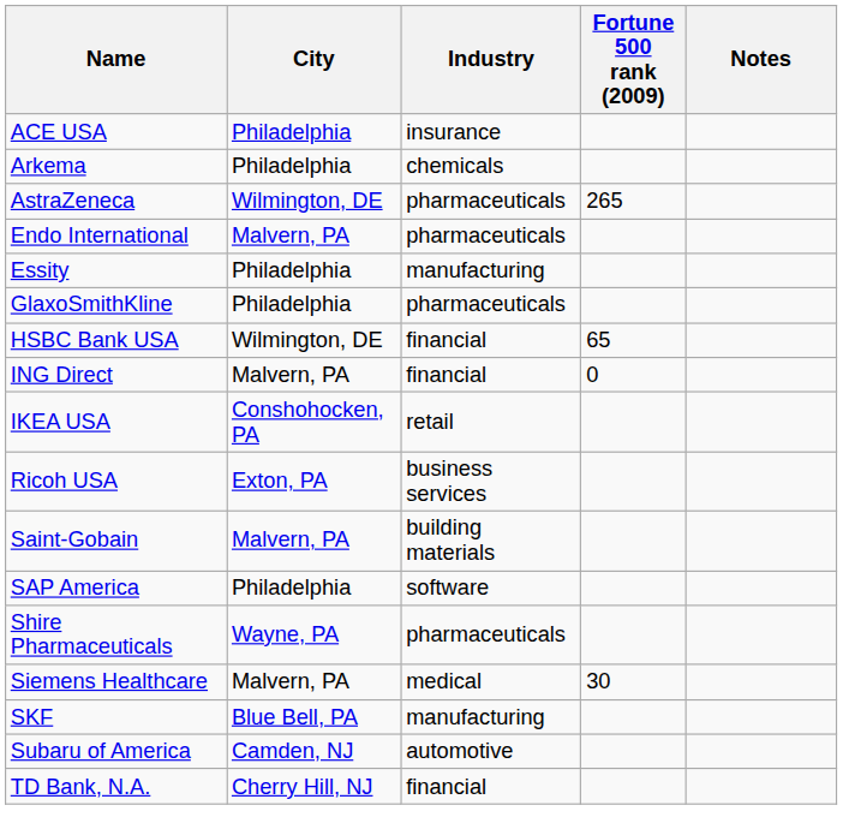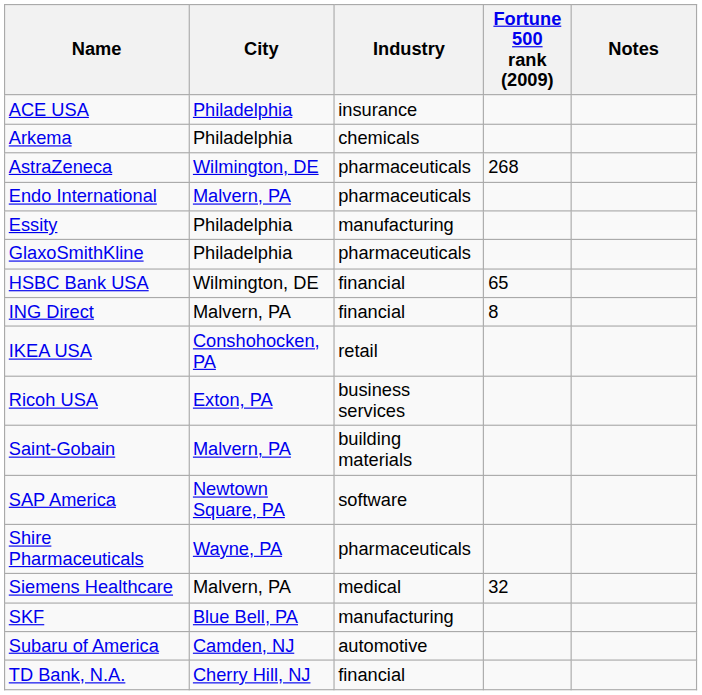AstraZeneca | Fortune 500 rank (2009): 265 -> 268
ING Direct | Fortune 500 rank (2009): 0 -> 8
SAP America | City: Philadelphia -> Newtown Square, PA
Siemens Healthcare | Fortune 500 rank (2009): 30 -> 32
